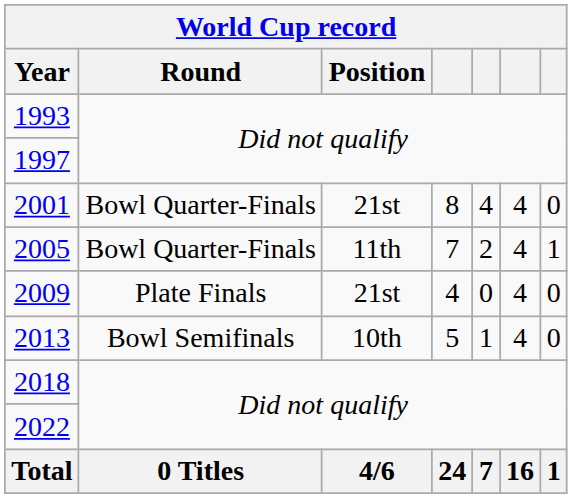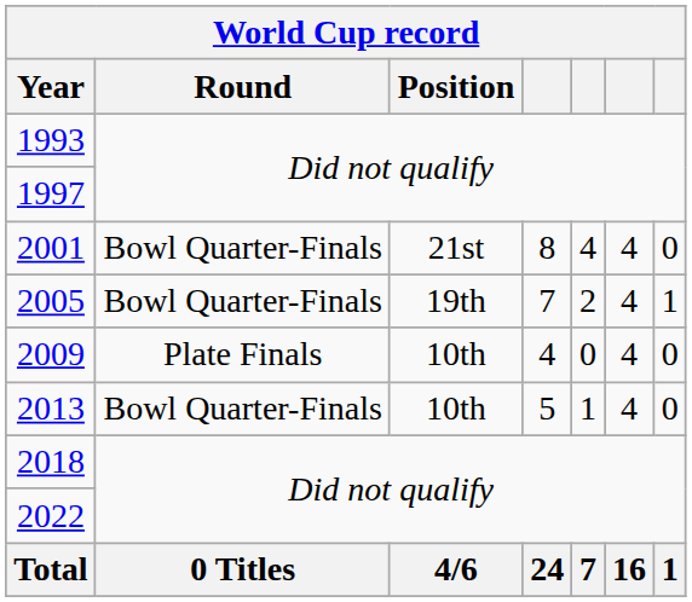2005 | Position: 11th -> 19th
2009 | Position: 21st -> 10th
2013 | Round: Bowl Semifinals -> Bowl Quarter-Finals
